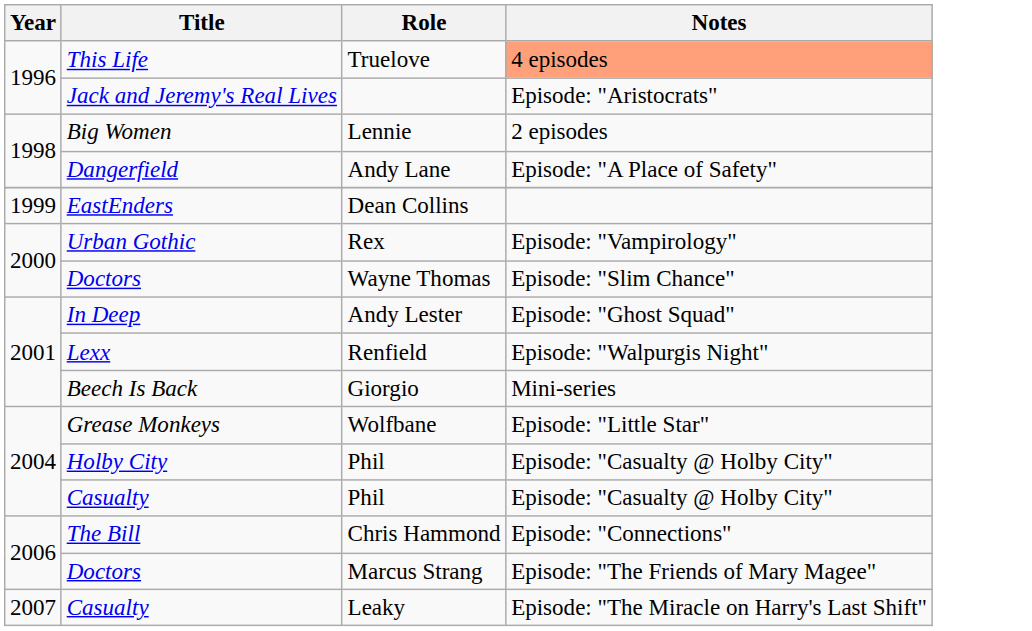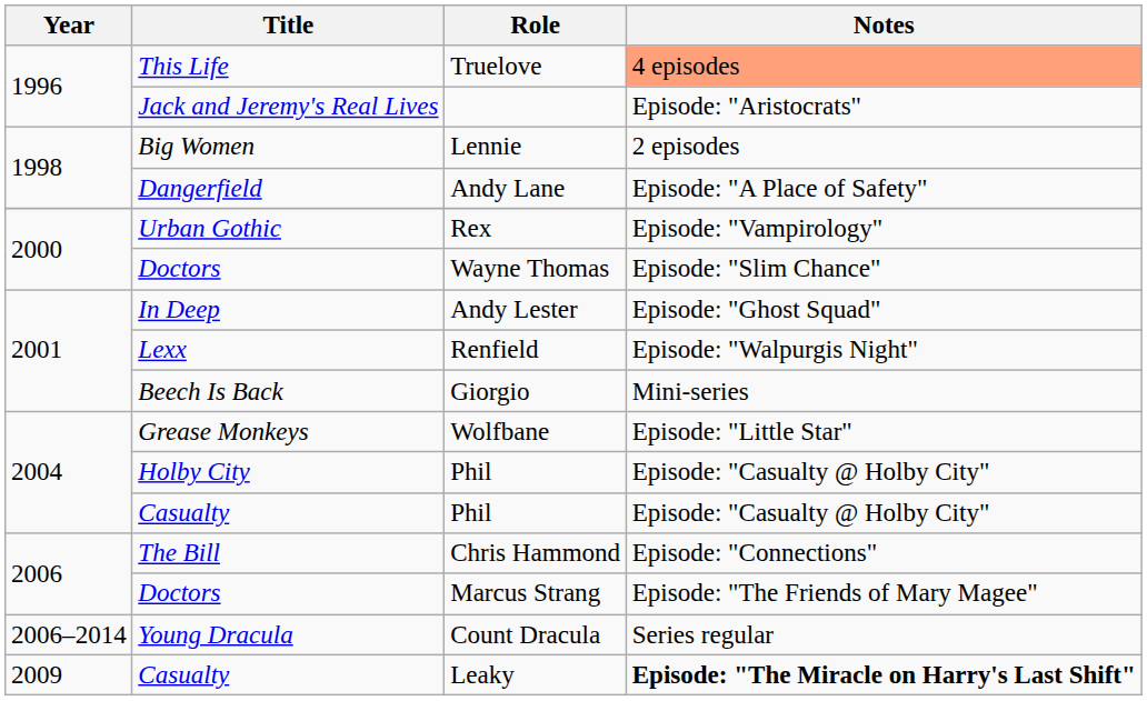- row: 1999 | EastEnders | Dean Collins
+ row: 2006–2014 | Young Dracula | Count Dracula | Series regular
Leaky | Year: 2007 -> 2009
Leaky | Notes: normal -> bold
